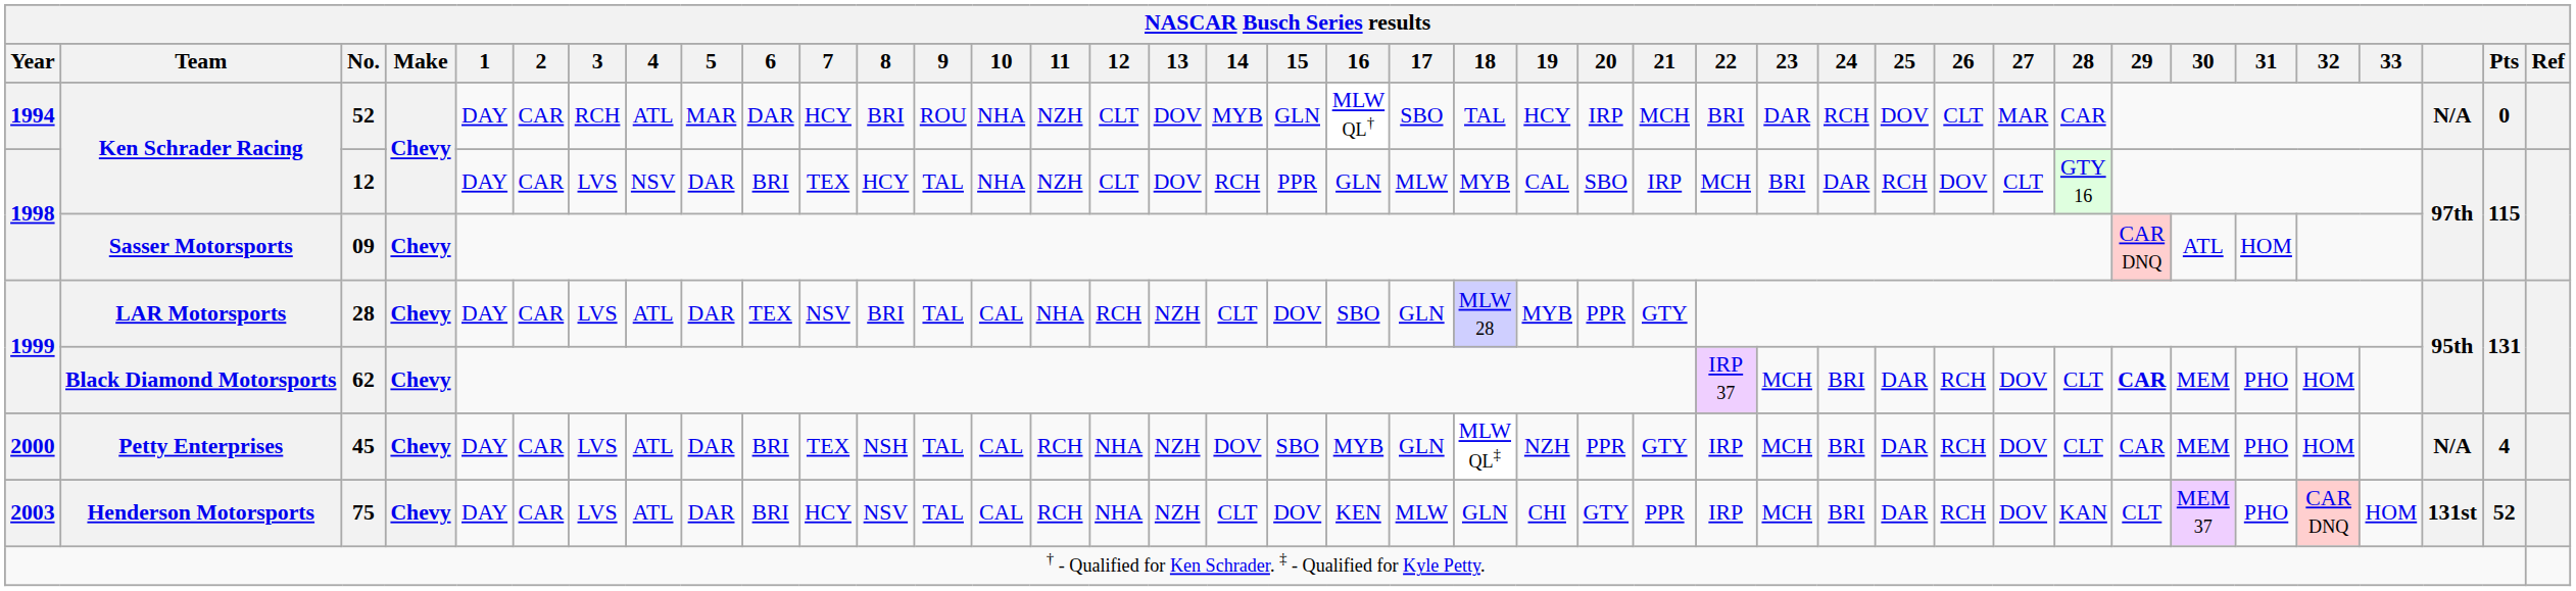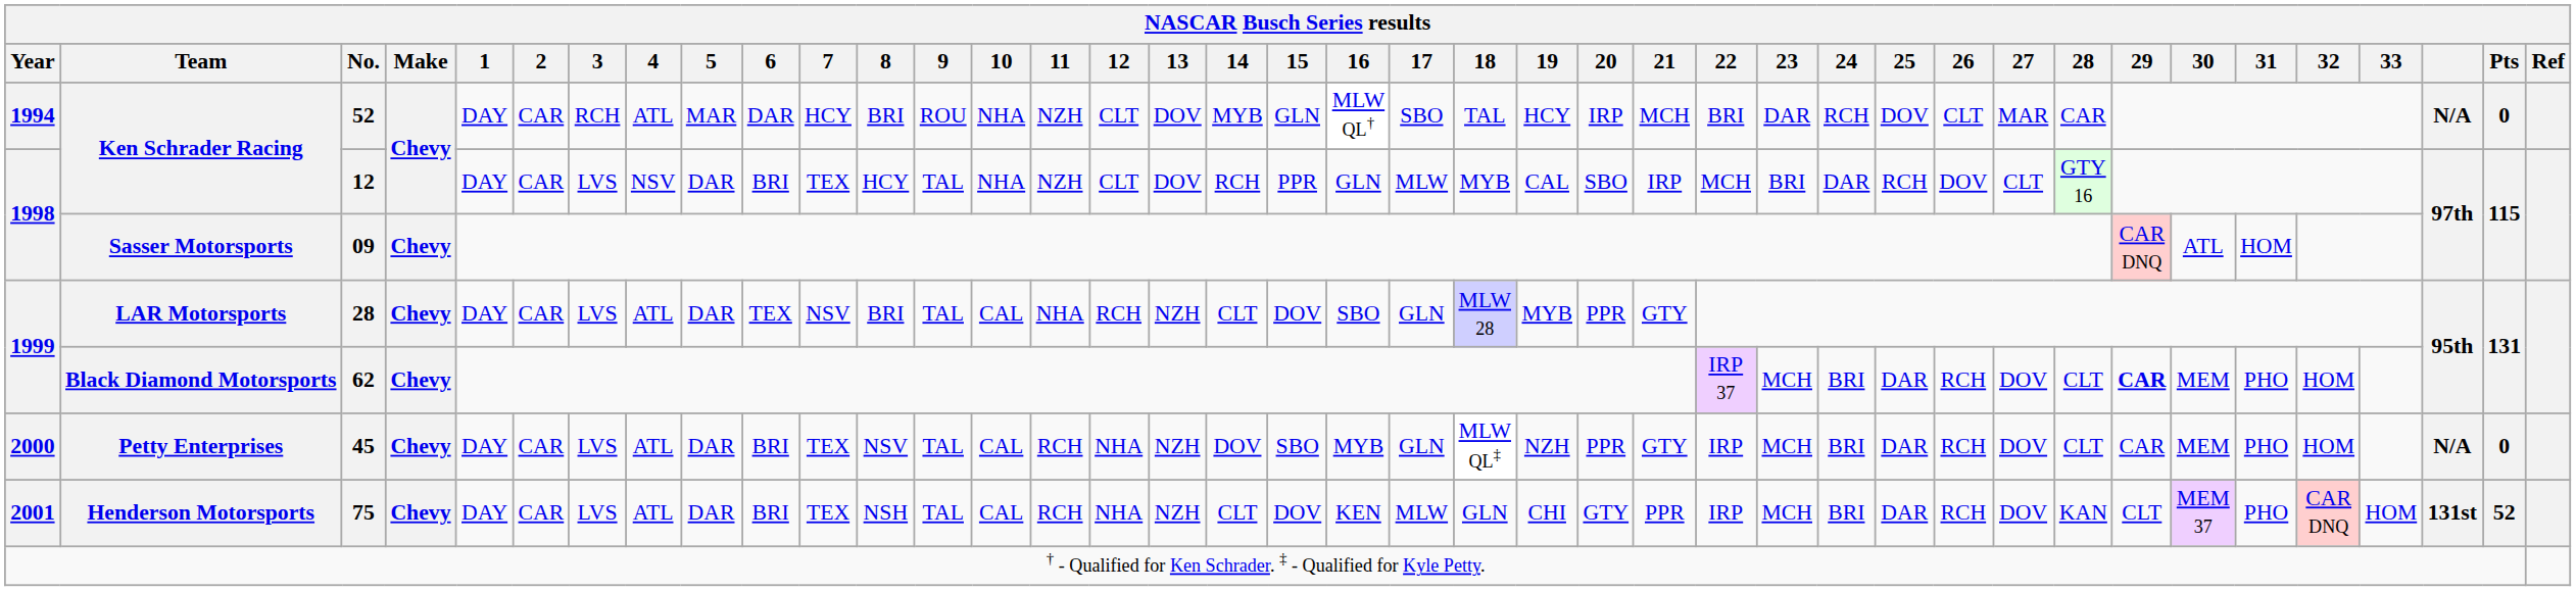45 | 8: NSH -> NSV
45 | Pts: 4 -> 0
75 | Year: 2003 -> 2001
75 | 7: HCY -> TEX
75 | 8: NSV -> NSH
